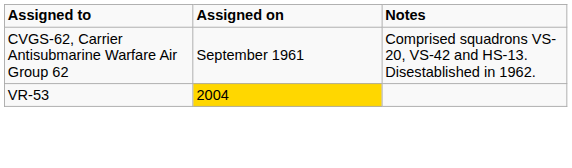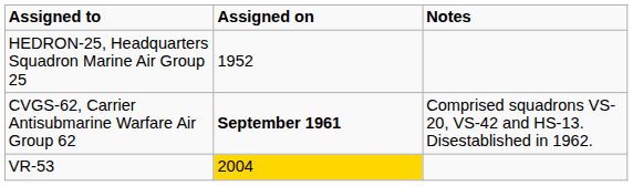+ row: HEDRON-25, Headquarters Squadron Marine Air Group 25 | 1952
CVGS-62, Carrier Antisubmarine Warfare Air Group 62 | Assigned on: normal -> bold
